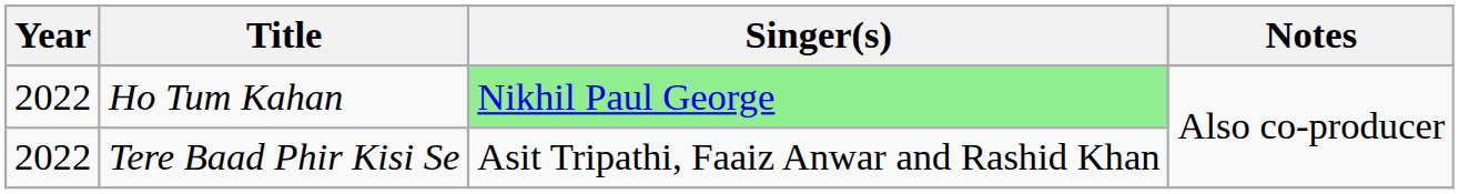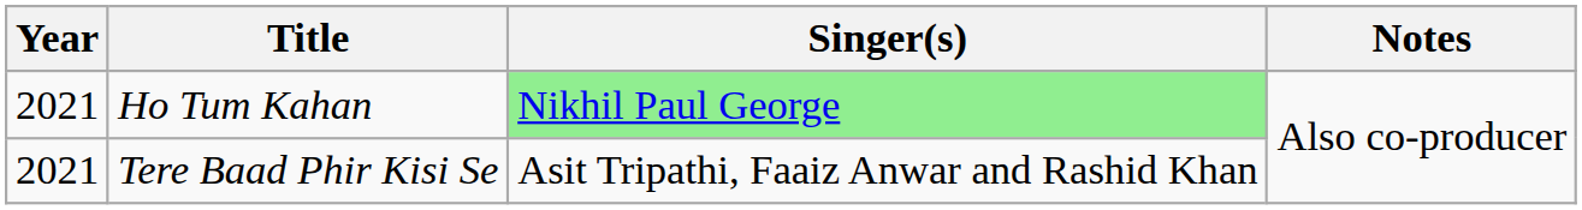Ho Tum Kahan | Year: 2022 -> 2021
Tere Baad Phir Kisi Se | Year: 2022 -> 2021
